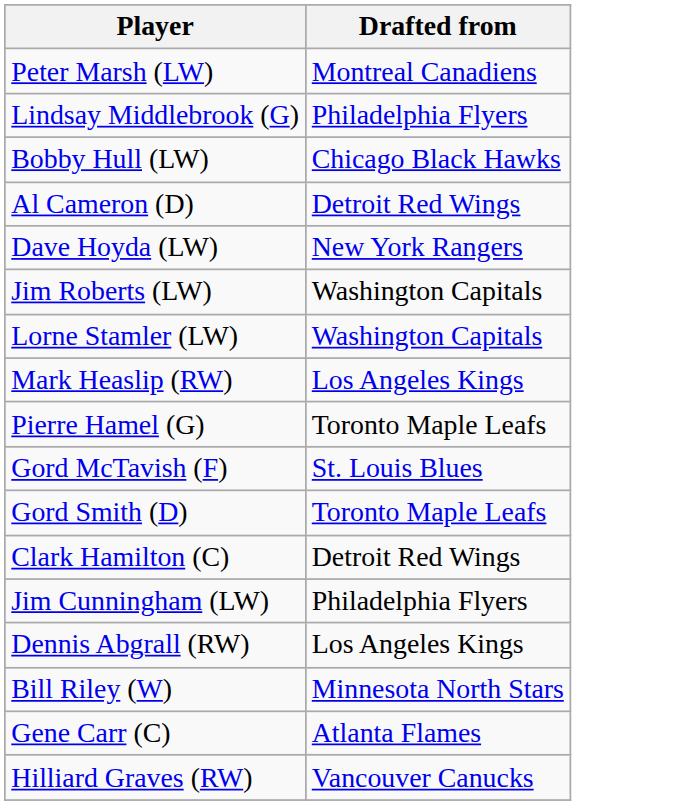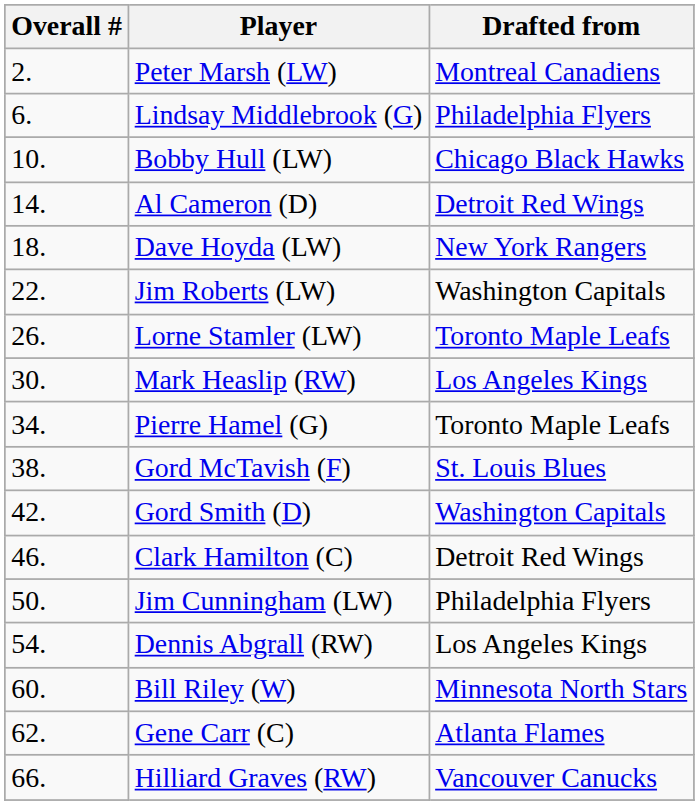+ column: Overall # | 2. | 6. | 10. | 14. | 18. | 22. | 26. | 30. | 34. | 38. | 42. | 46. | 50. | 54. | 60. | 62. | 66.
Lorne Stamler (LW) | Drafted from: Washington Capitals -> Toronto Maple Leafs
Gord Smith (D) | Drafted from: Toronto Maple Leafs -> Washington Capitals
